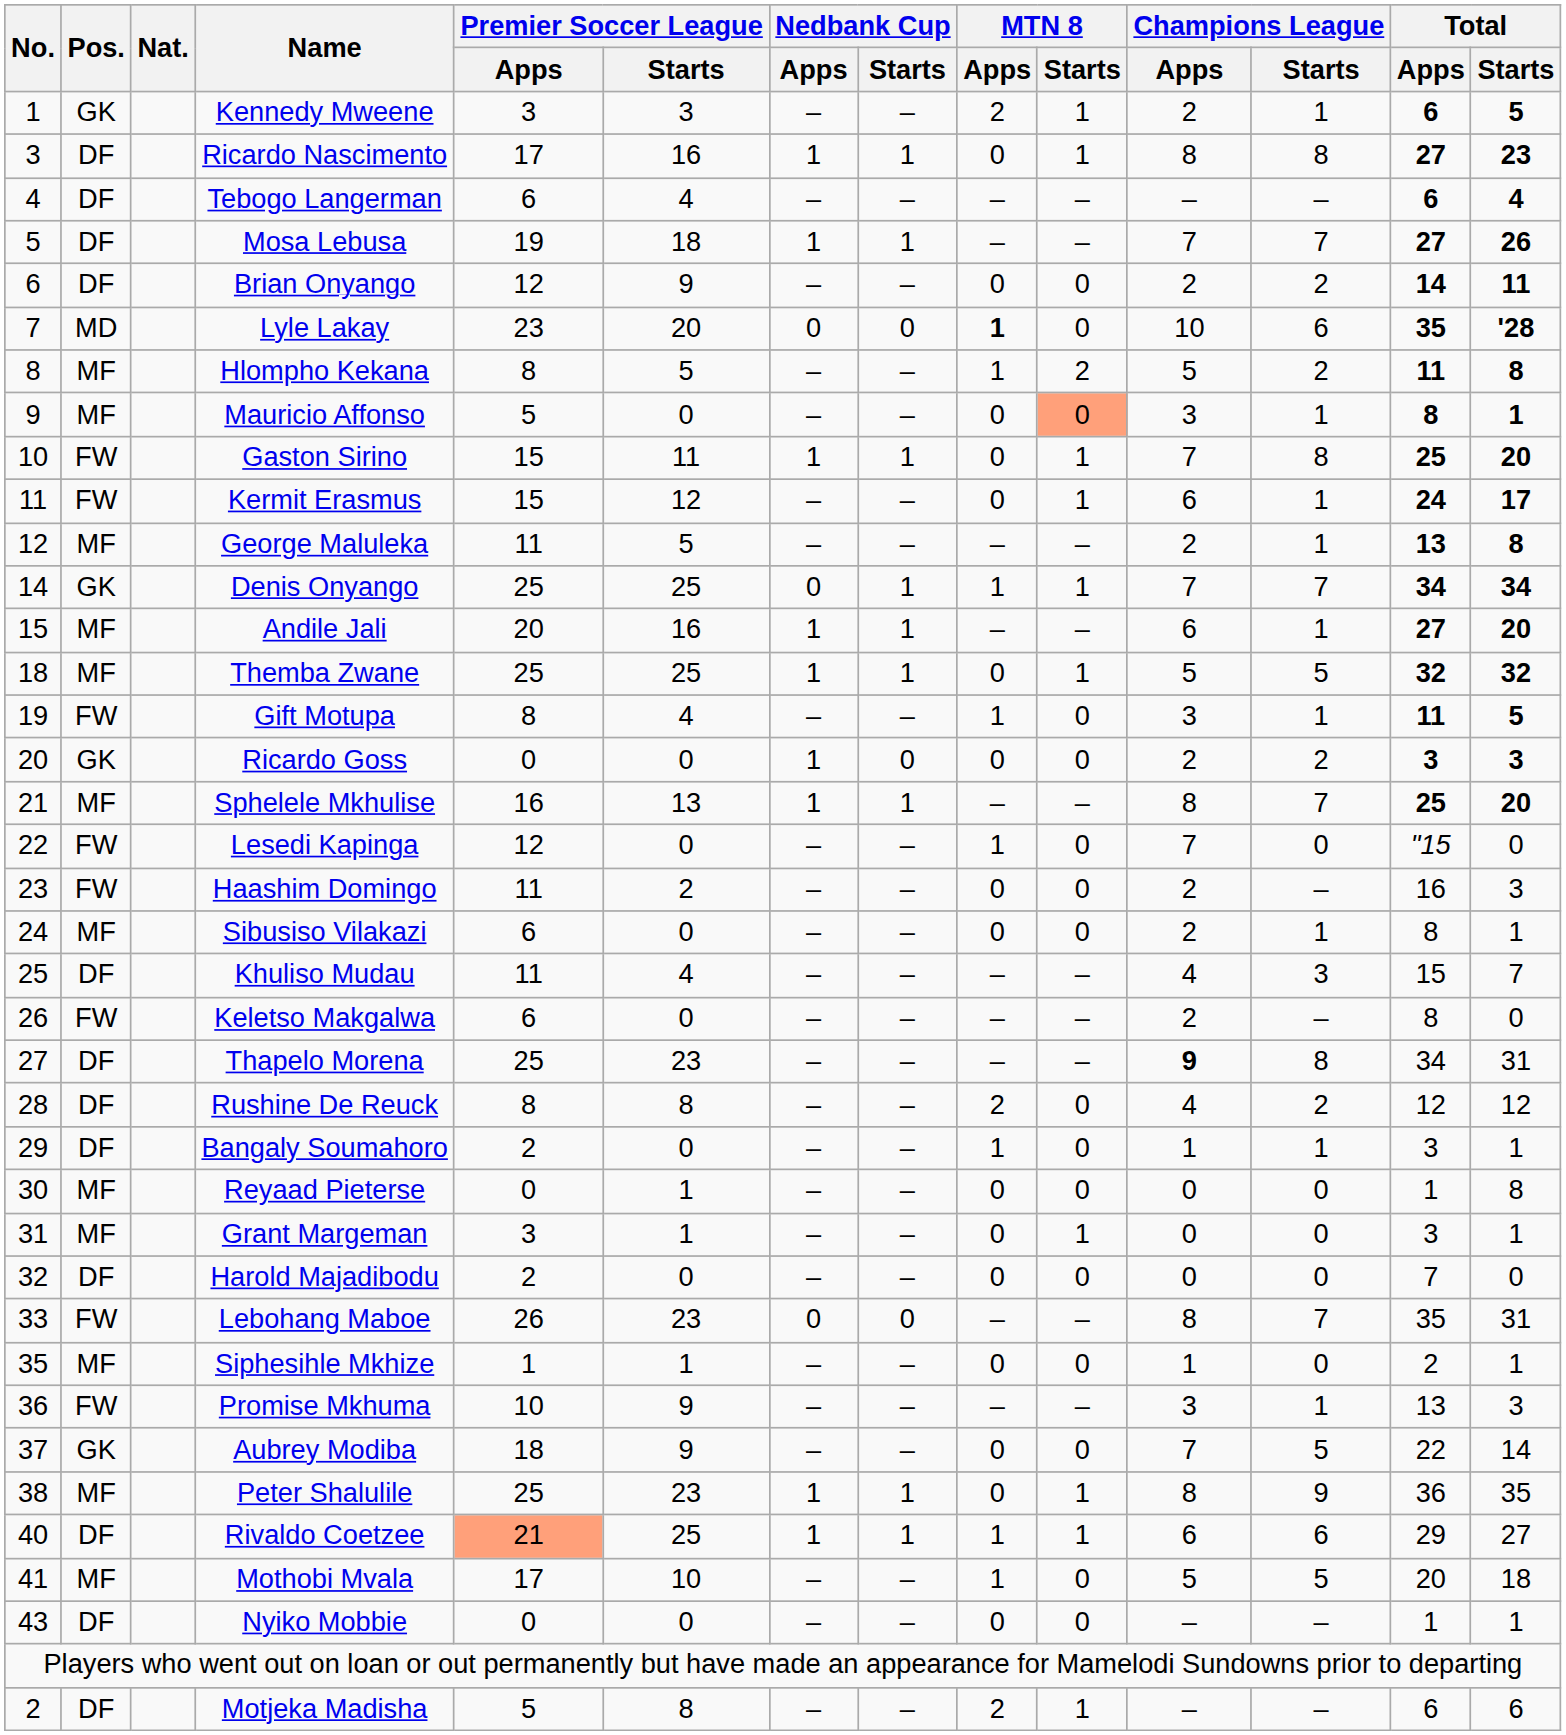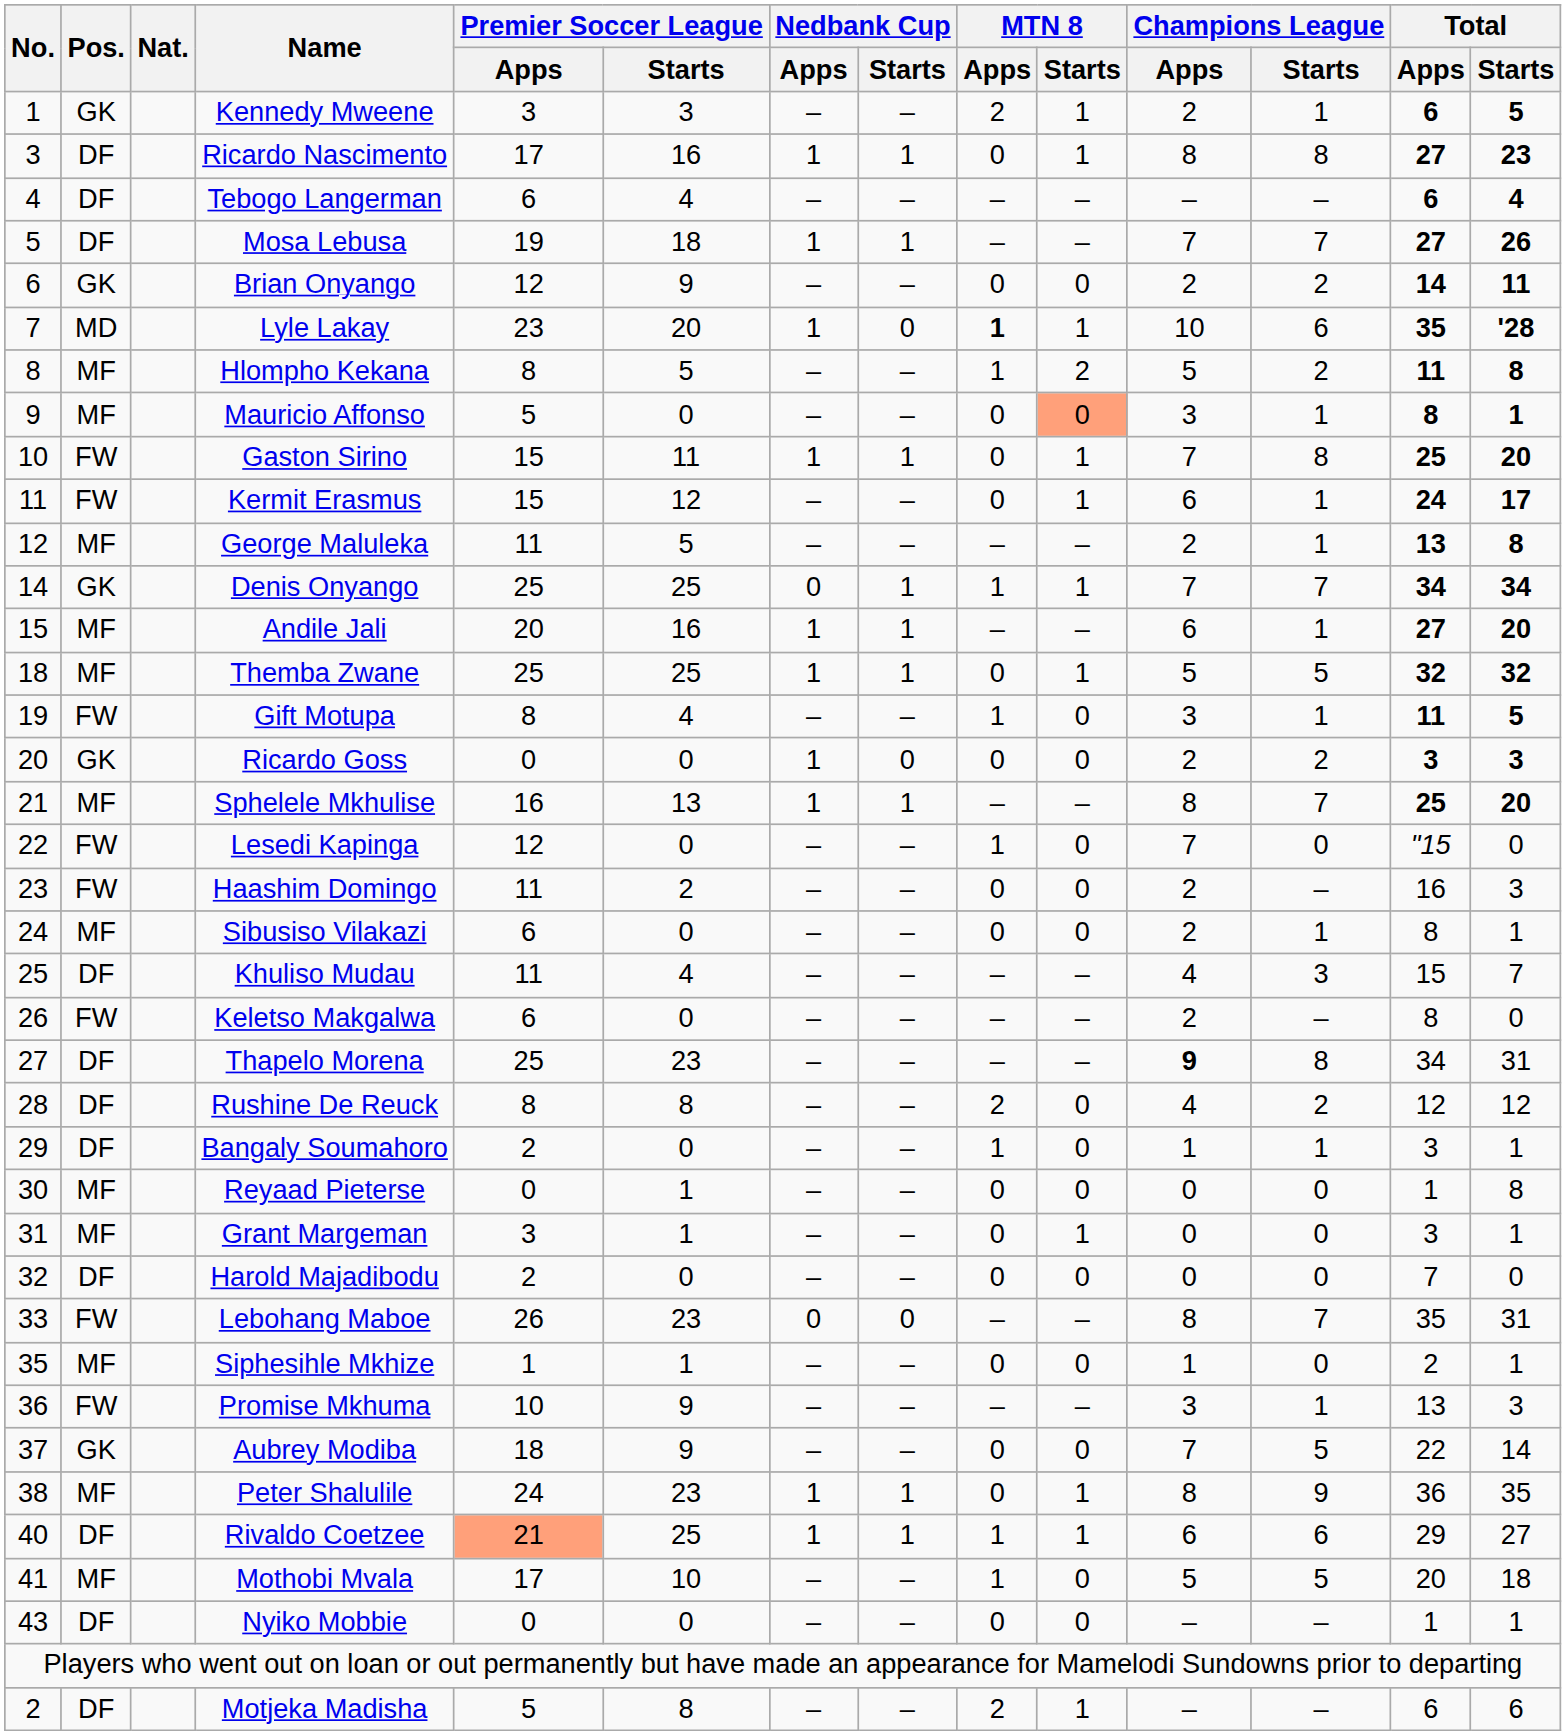Brian Onyango | Pos.: DF -> GK
Lyle Lakay | Nedbank Cup / Apps: 0 -> 1
Lyle Lakay | MTN 8 / Starts: 0 -> 1
Peter Shalulile | Premier Soccer League / Apps: 25 -> 24
